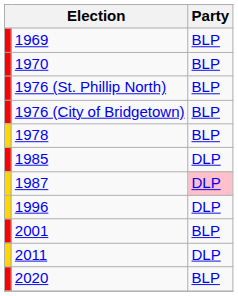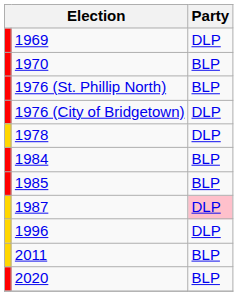1969 | Party: BLP -> DLP
1976 (City of Bridgetown) | Party: BLP -> DLP
1978 | Party: BLP -> DLP
+ row: 1984 | BLP
1985 | Party: DLP -> BLP
- row: 2001 | BLP
2011 | Party: DLP -> BLP
